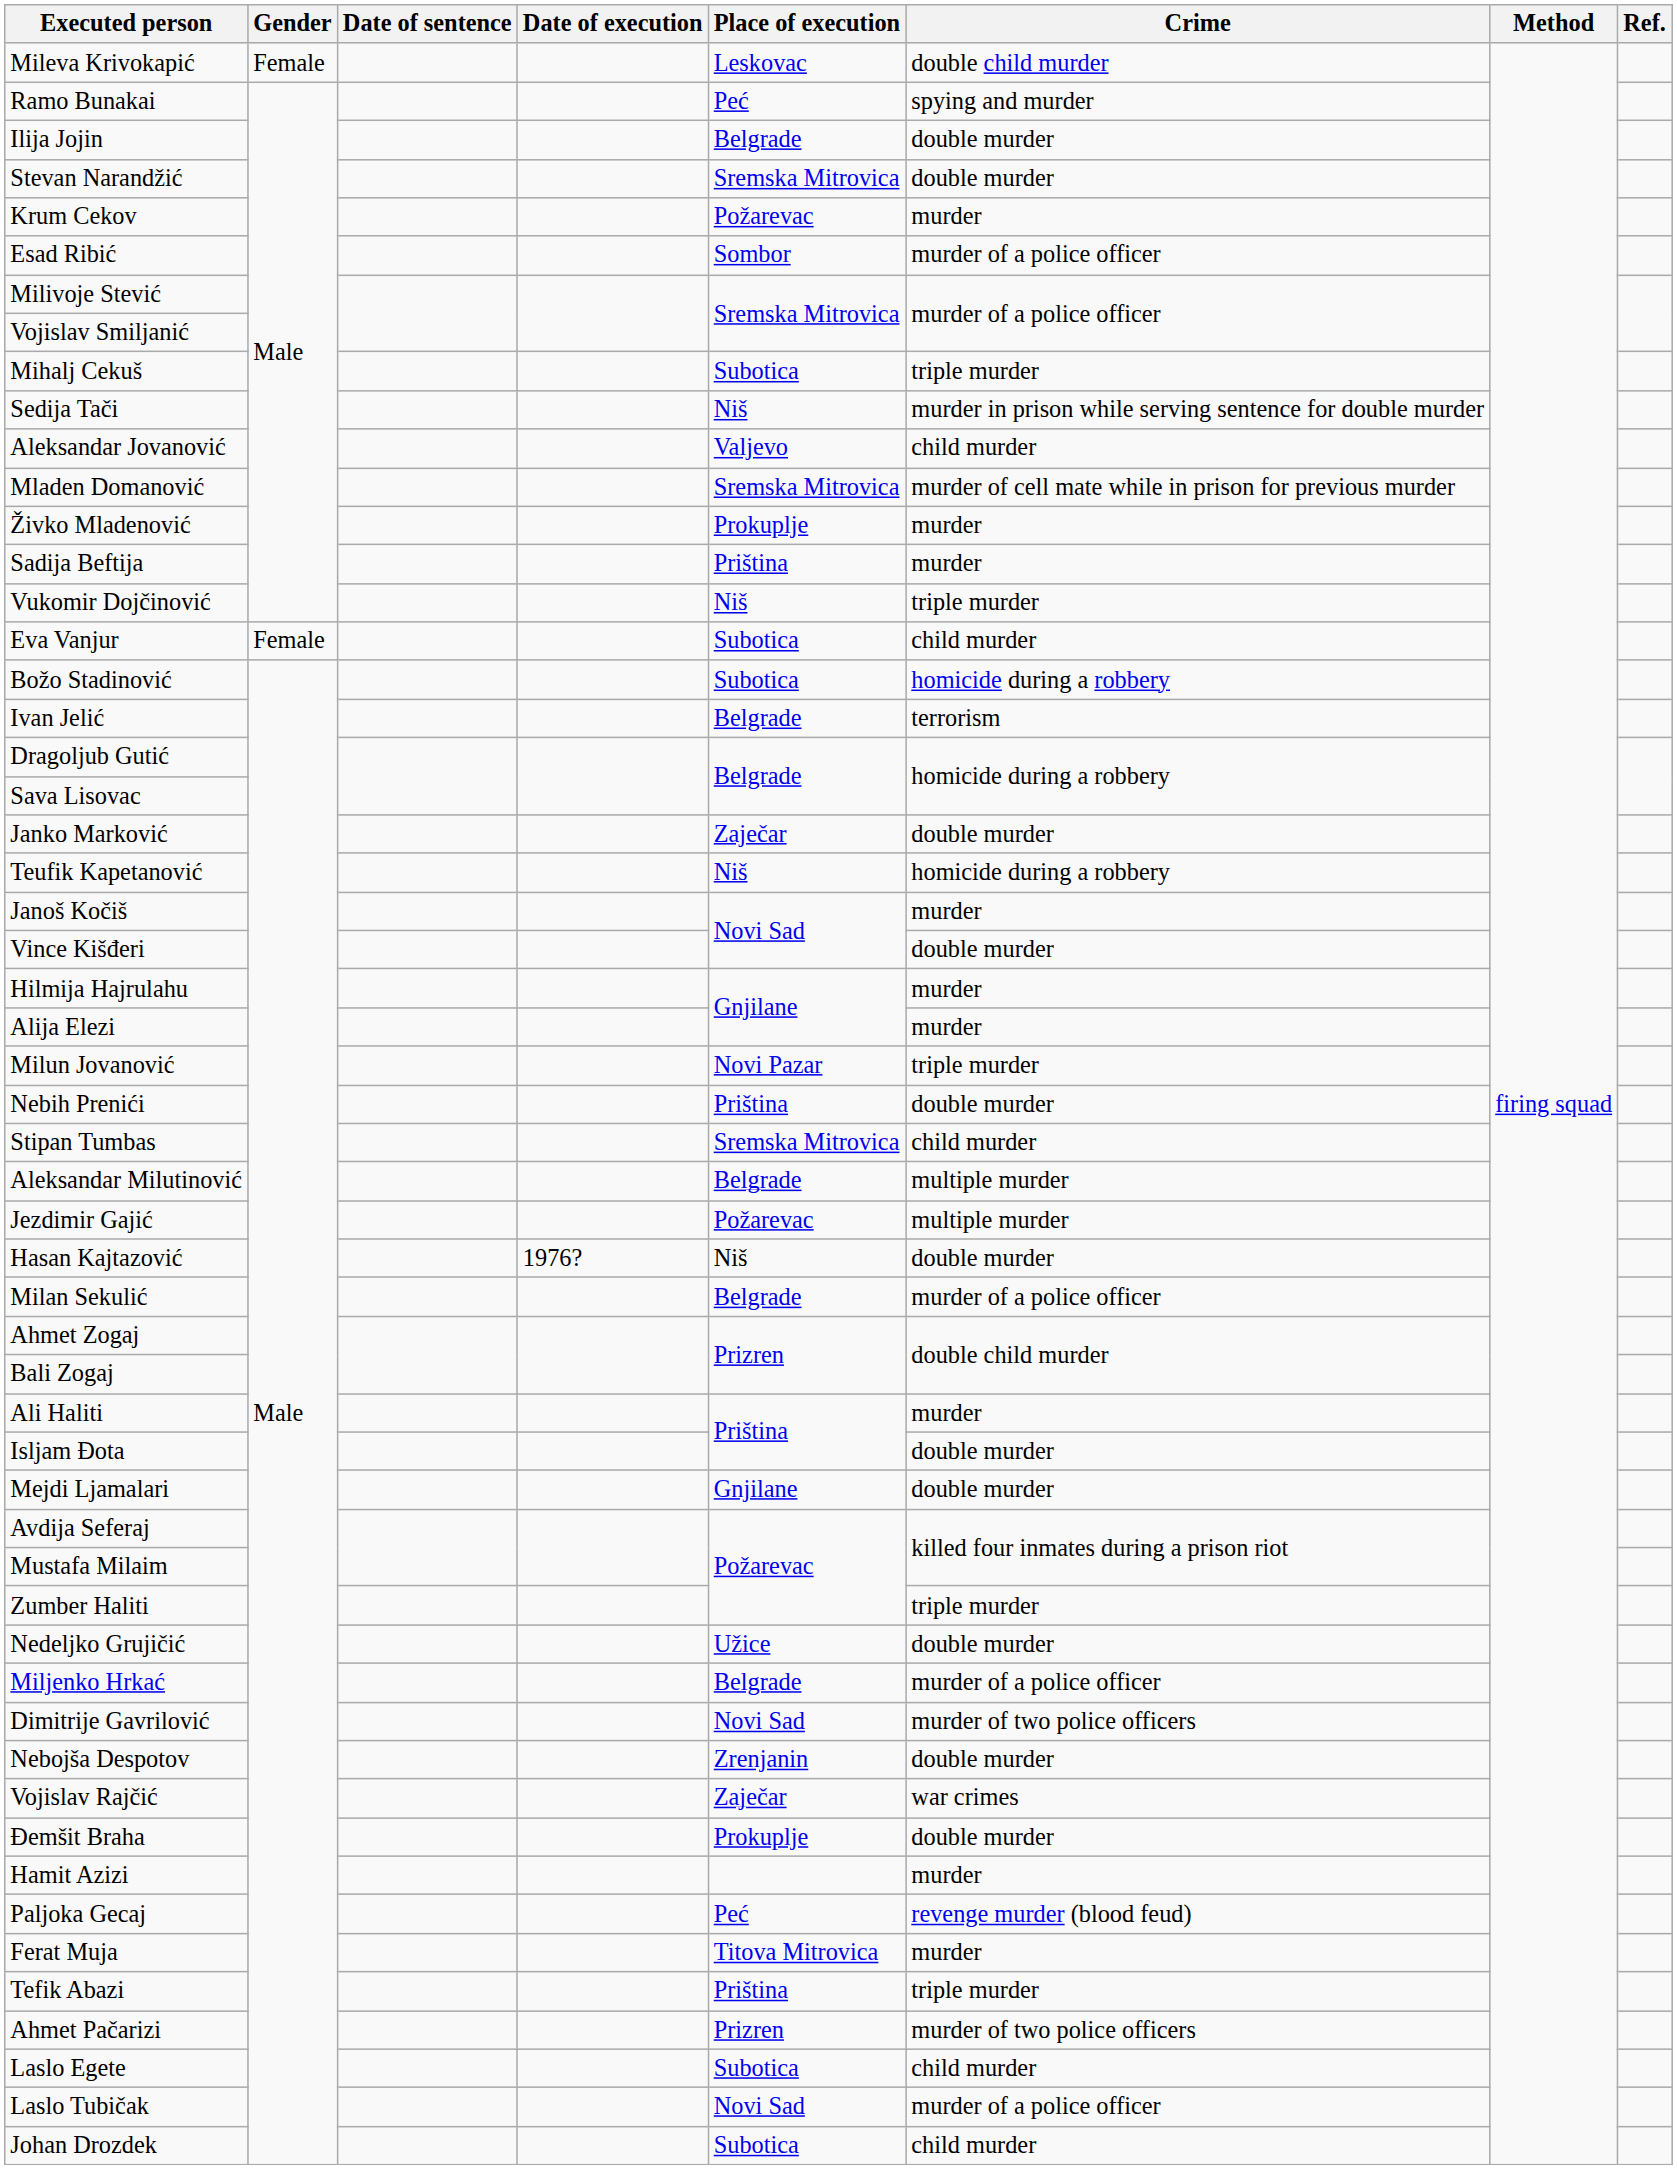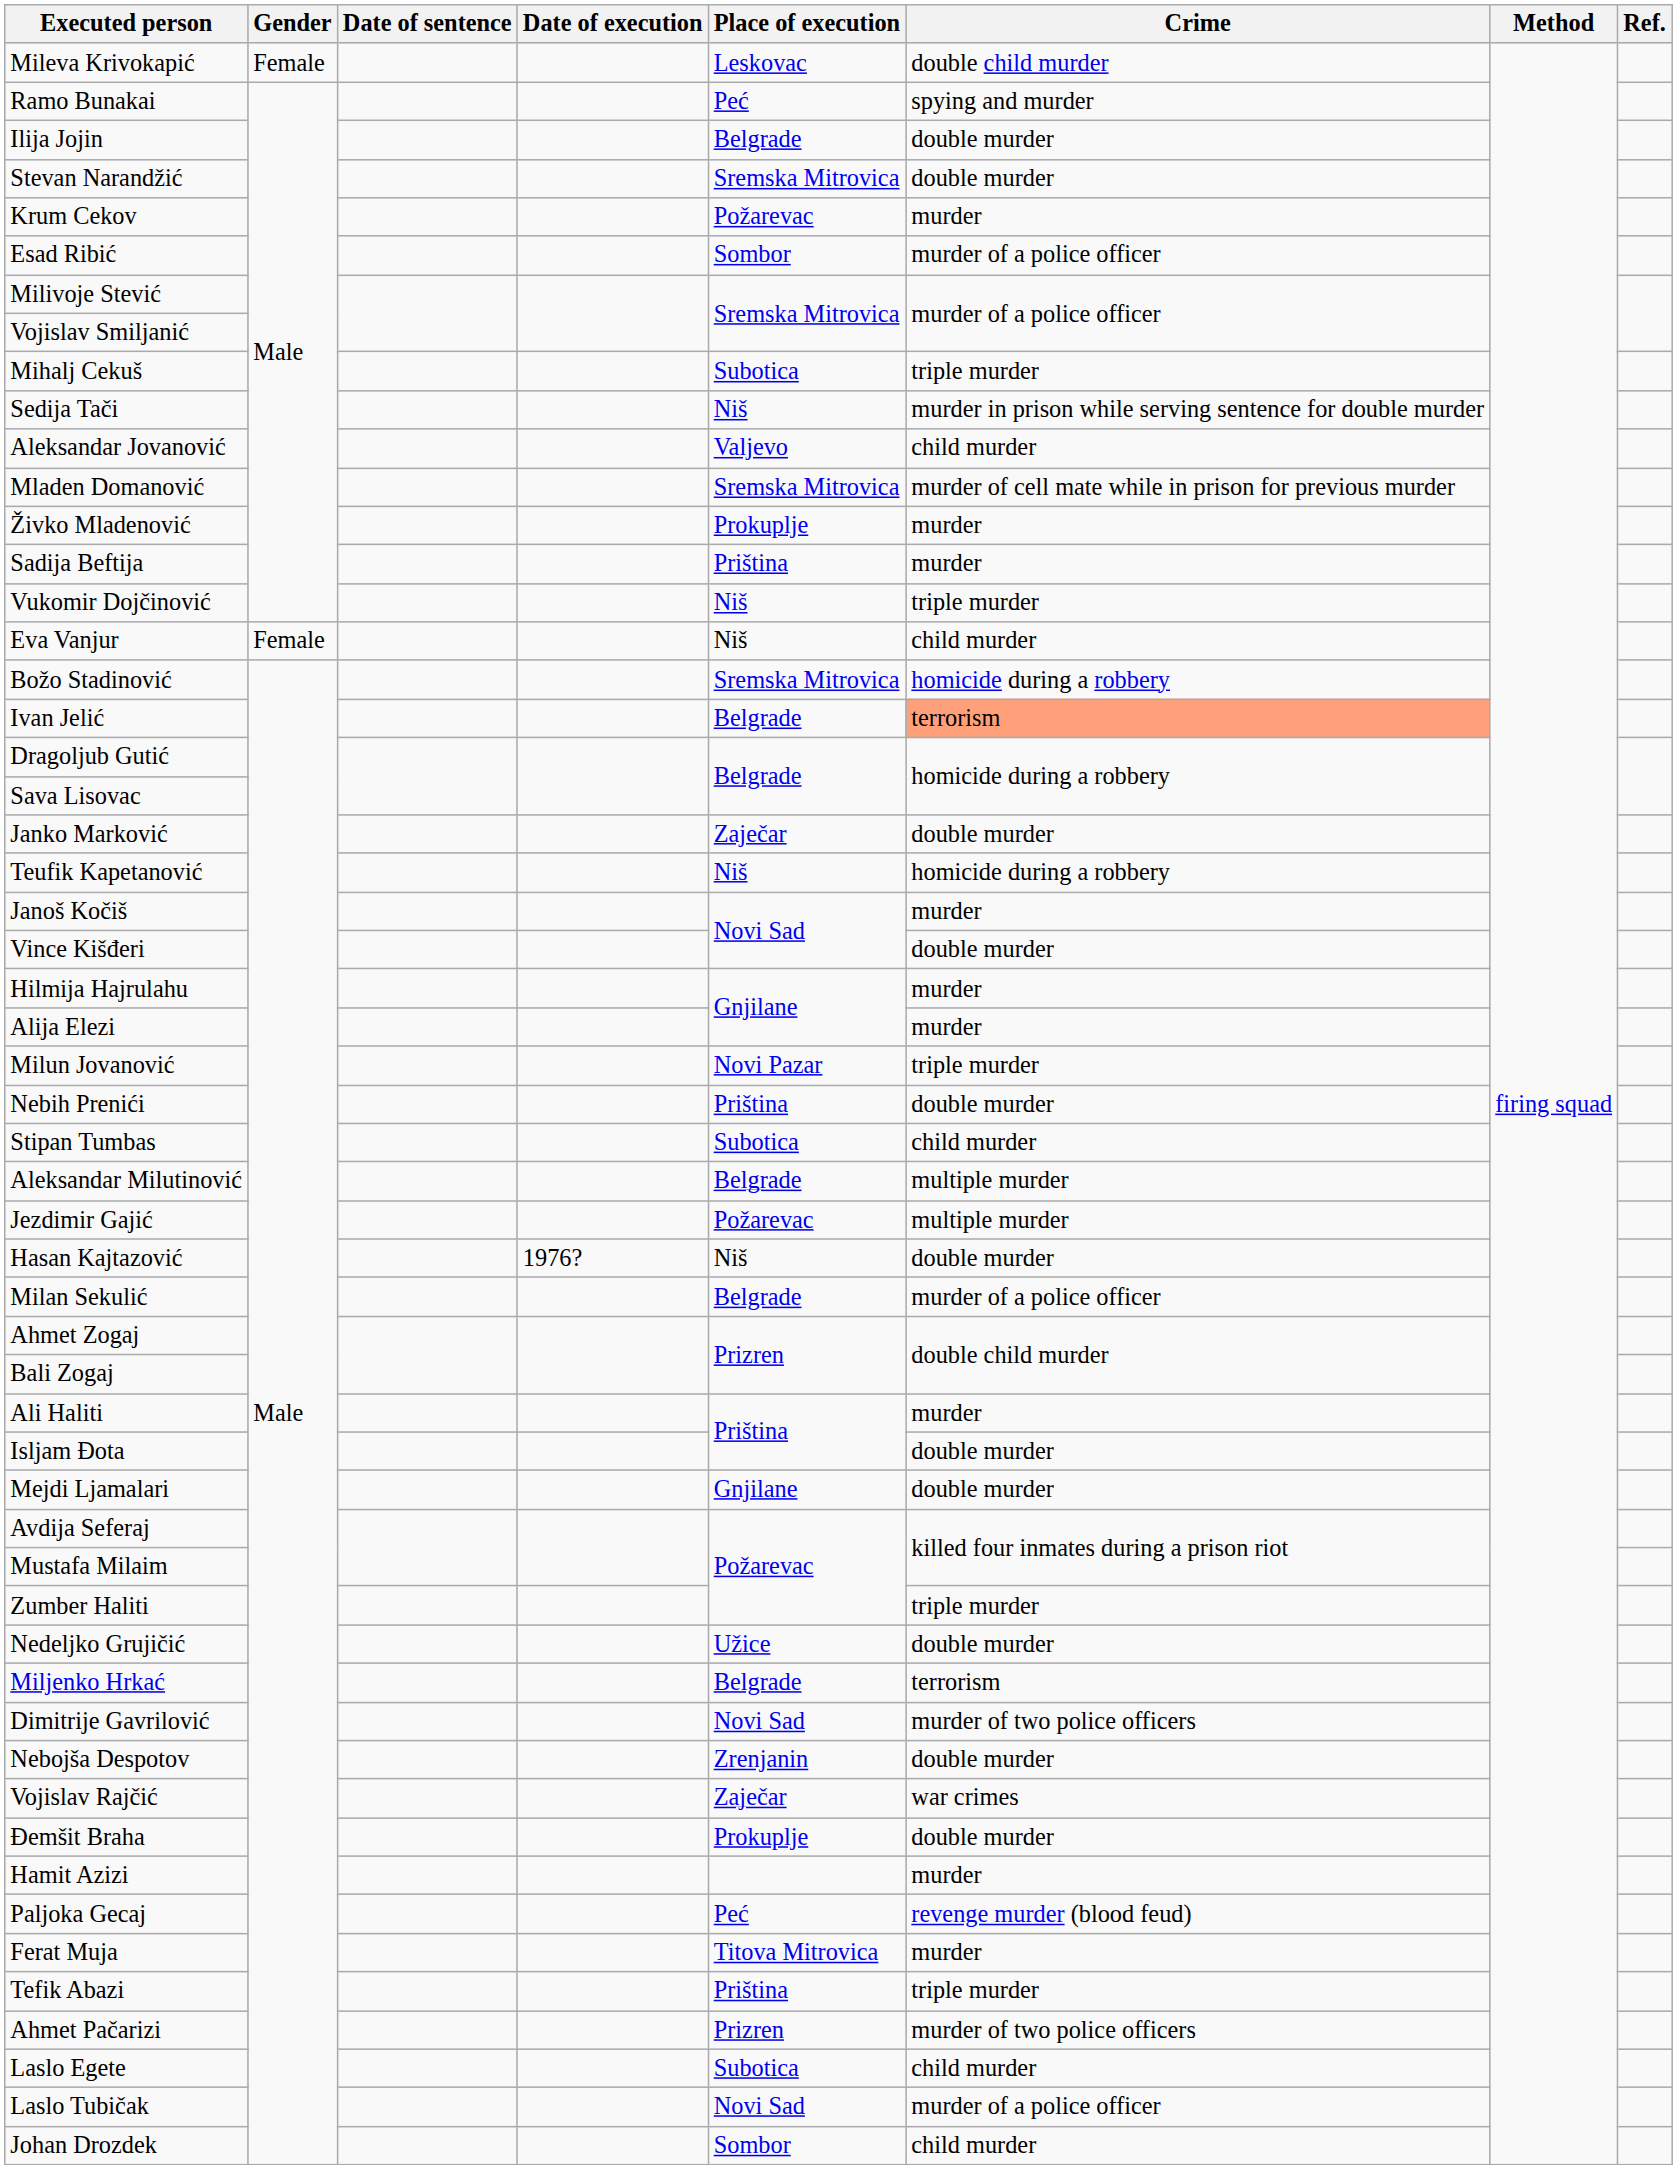Eva Vanjur | Place of execution: Subotica -> Niš
Božo Stadinović | Place of execution: Subotica -> Sremska Mitrovica
Ivan Jelić | Crime: no background -> lightsalmon background
Stipan Tumbas | Place of execution: Sremska Mitrovica -> Subotica
Miljenko Hrkać | Crime: murder of a police officer -> terrorism
Johan Drozdek | Place of execution: Subotica -> Sombor
